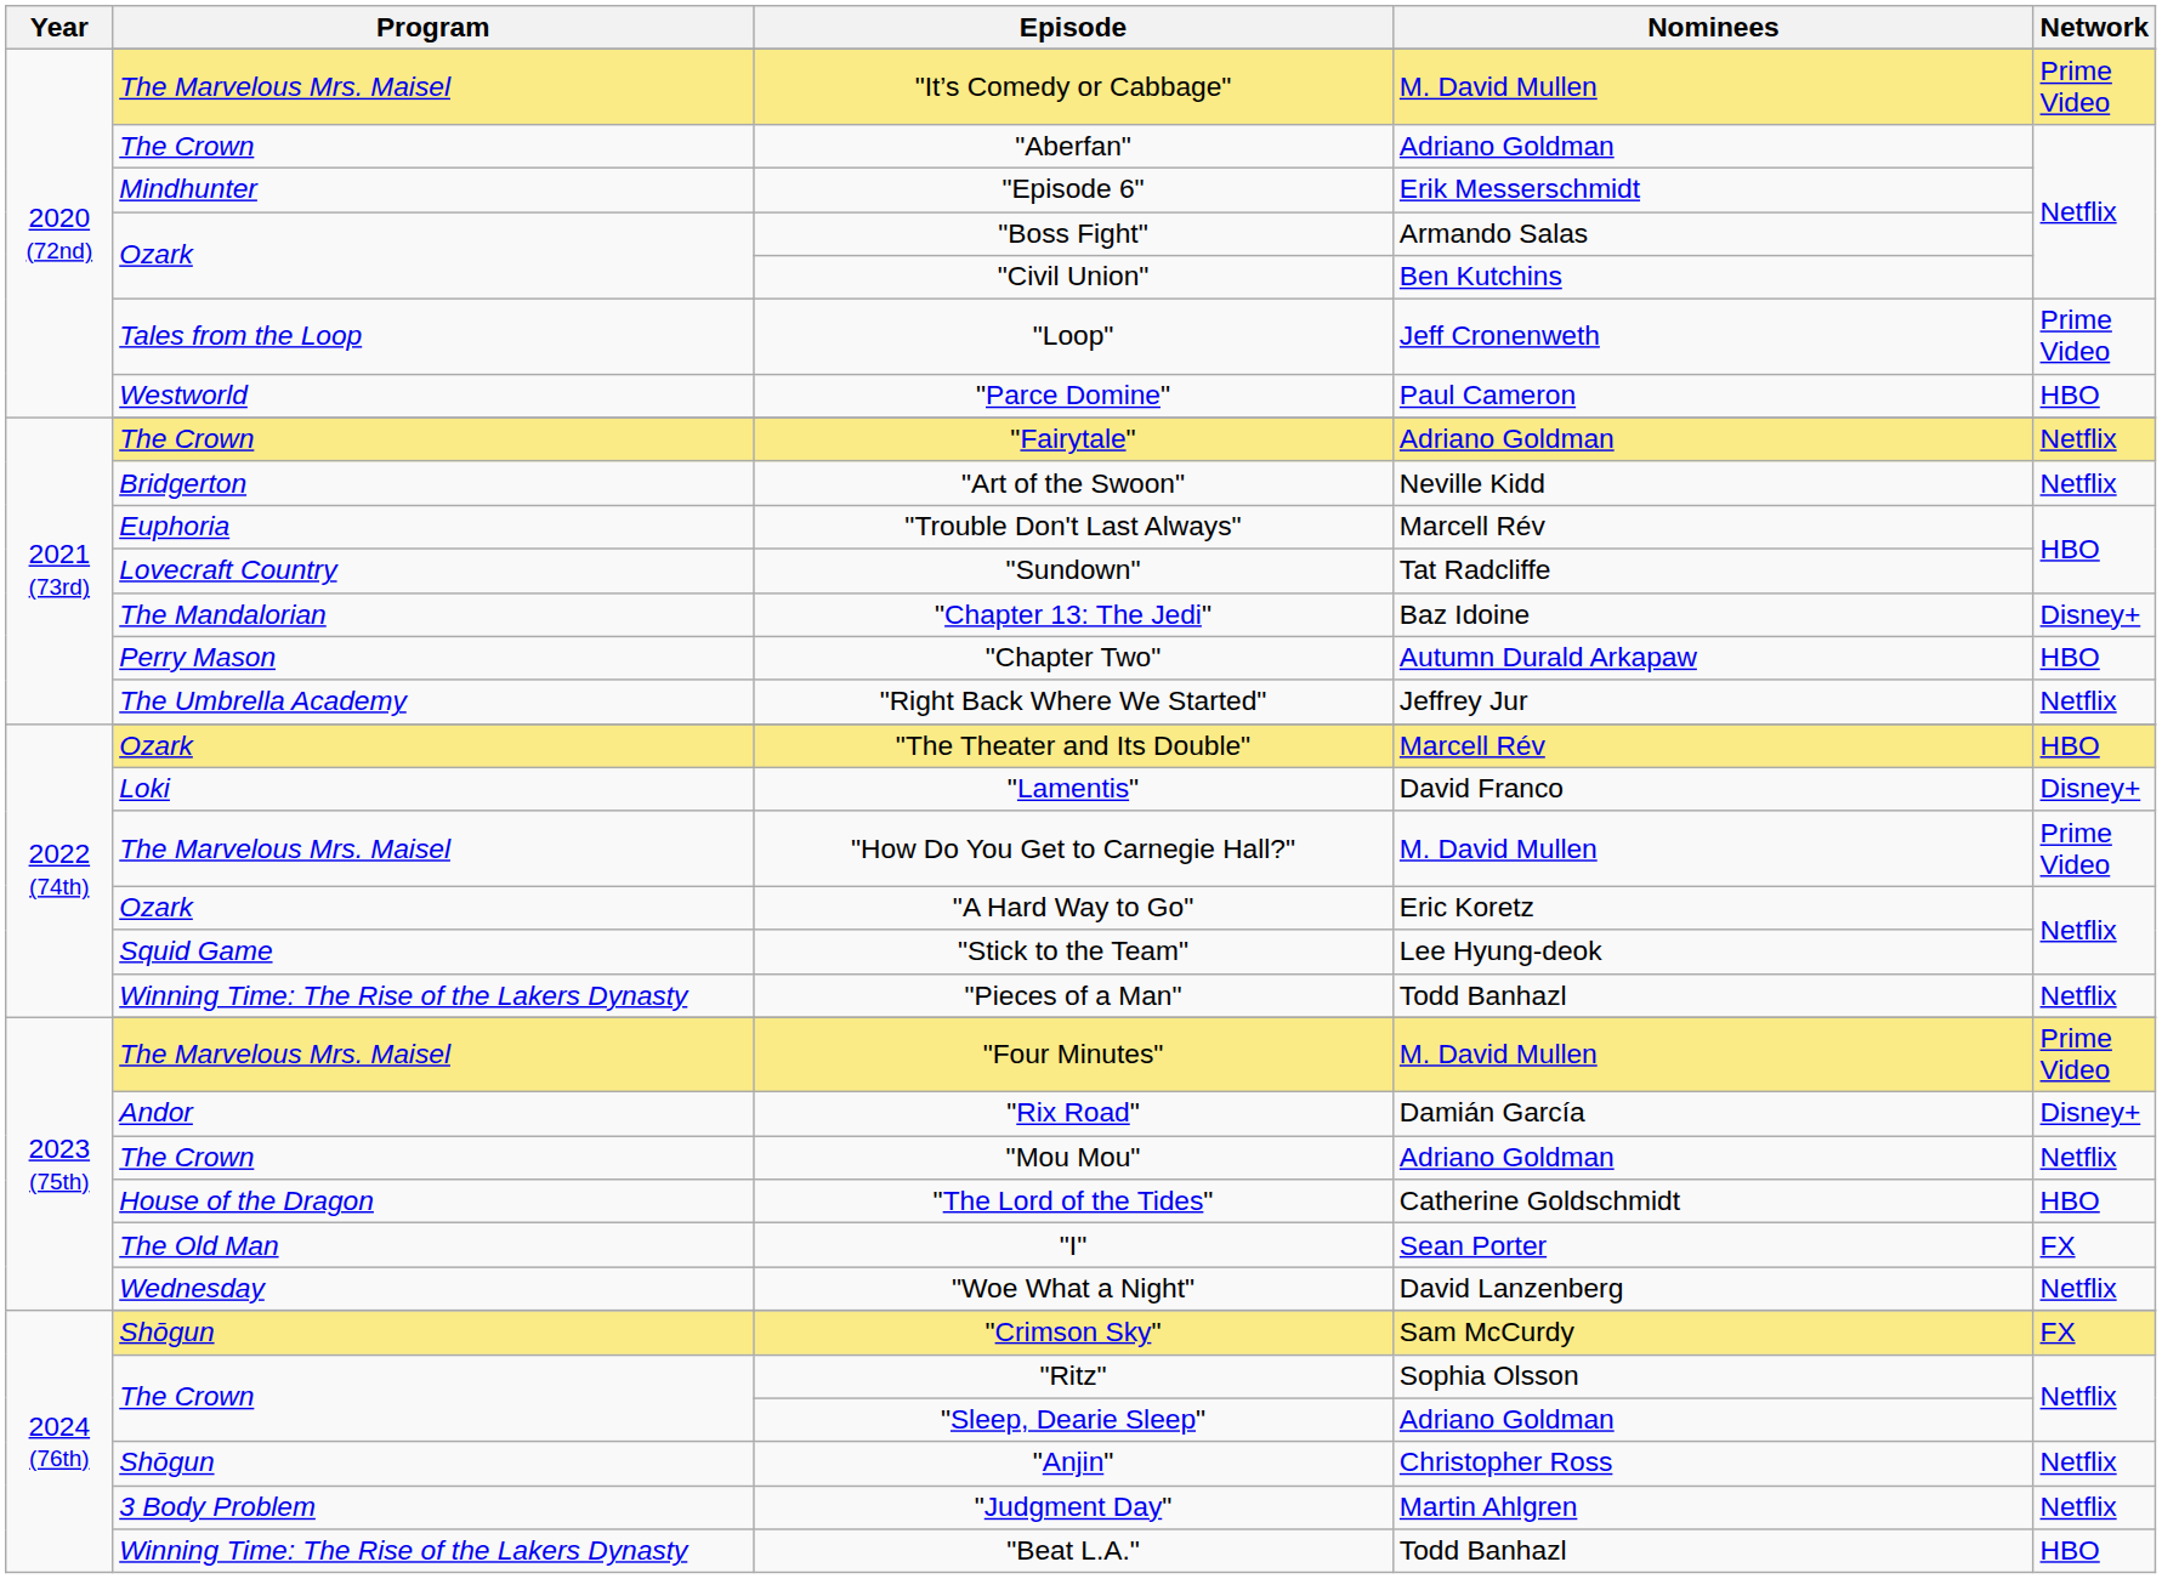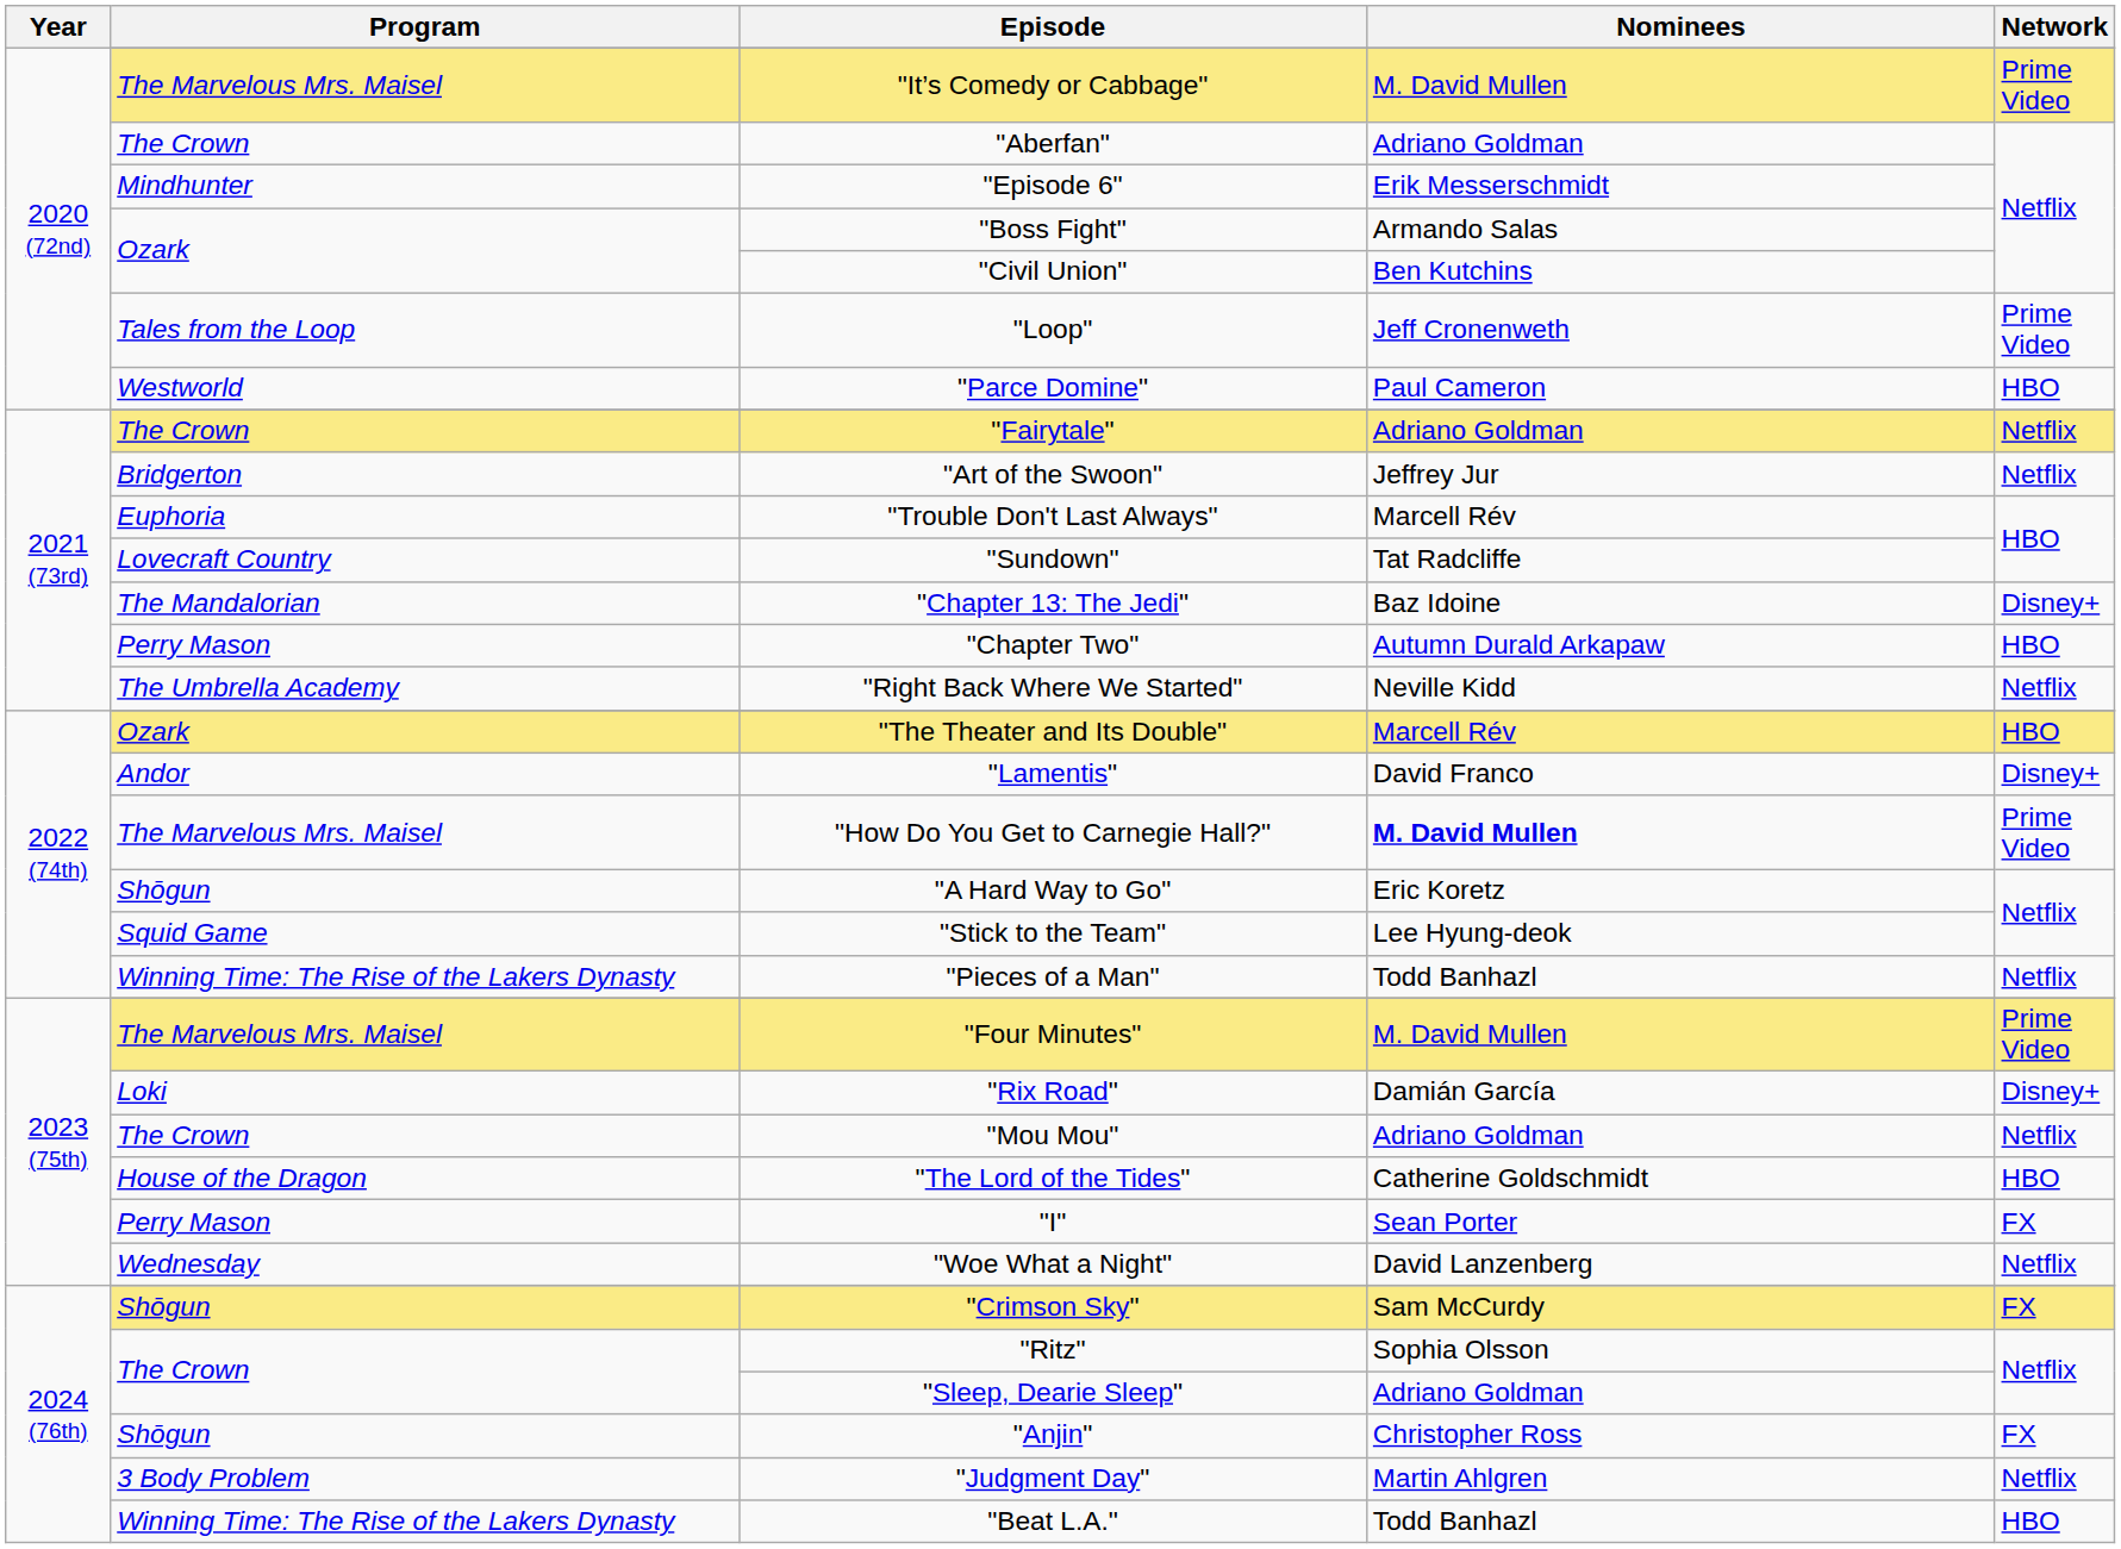"Art of the Swoon" | Nominees: Neville Kidd -> Jeffrey Jur
"Right Back Where We Started" | Nominees: Jeffrey Jur -> Neville Kidd
"Lamentis" | Program: Loki -> Andor
"How Do You Get to Carnegie Hall?" | Nominees: normal -> bold
"A Hard Way to Go" | Program: Ozark -> Shōgun
"Rix Road" | Program: Andor -> Loki
"I" | Program: The Old Man -> Perry Mason
"Anjin" | Network: Netflix -> FX
